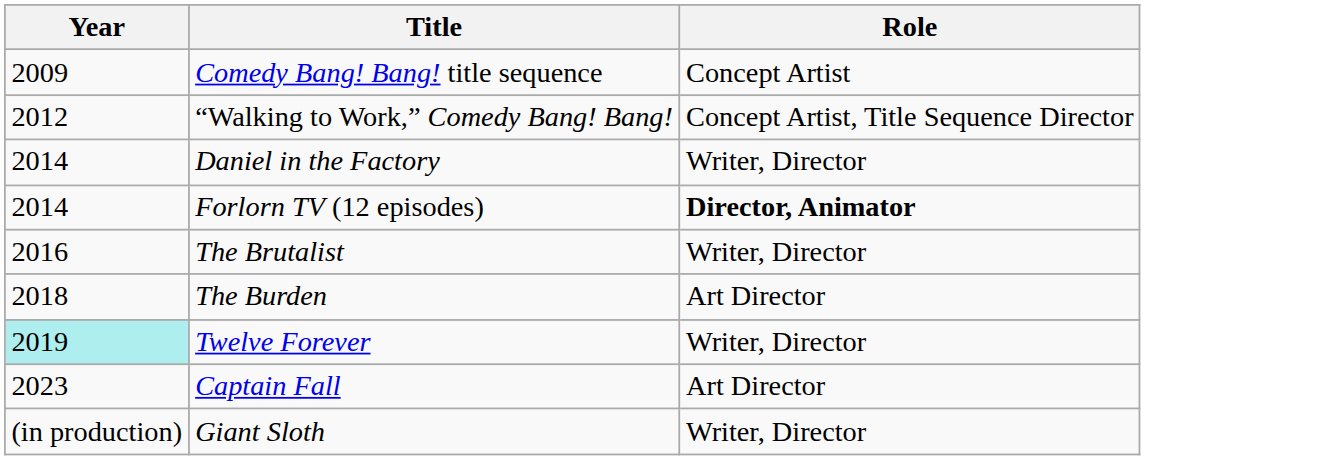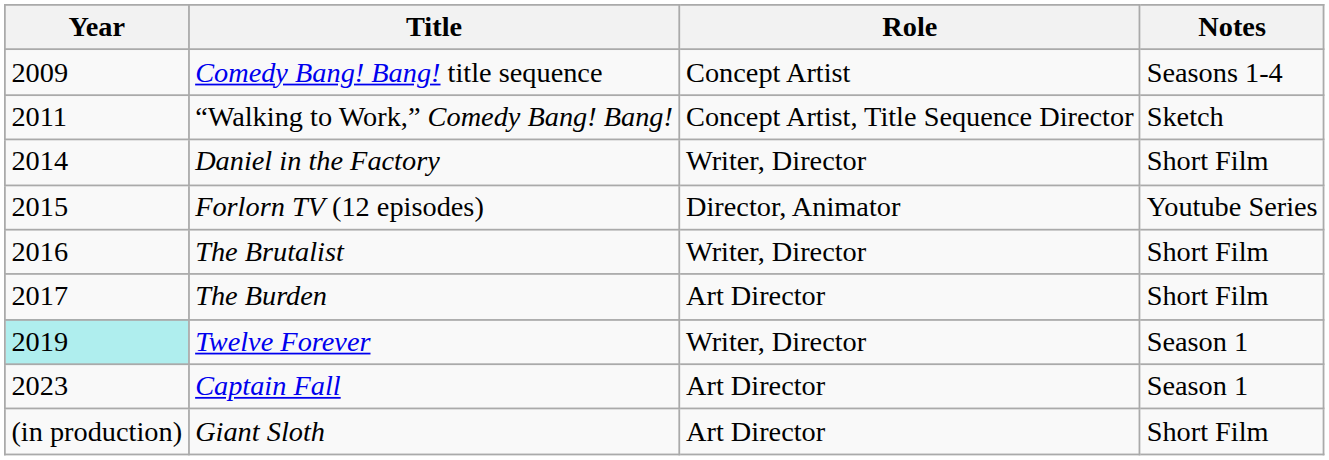+ column: Notes | Seasons 1-4 | Sketch | Short Film | Youtube Series | Short Film | Short Film | Season 1 | Season 1 | Short Film
“Walking to Work,” Comedy Bang! Bang! | Year: 2012 -> 2011
Forlorn TV (12 episodes) | Year: 2014 -> 2015
Forlorn TV (12 episodes) | Role: bold -> normal
The Burden | Year: 2018 -> 2017
Giant Sloth | Role: Writer, Director -> Art Director
